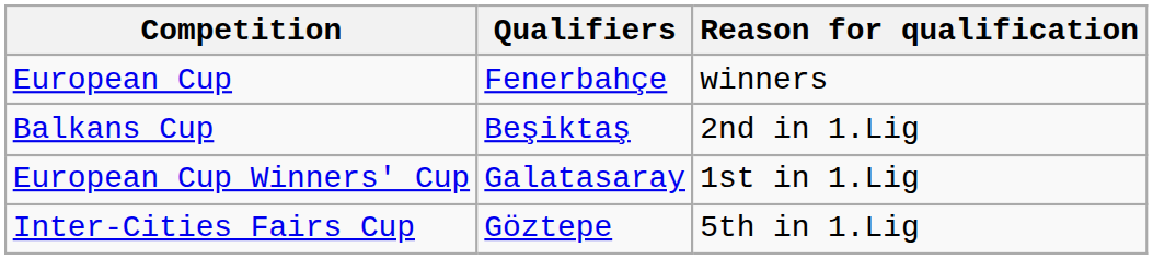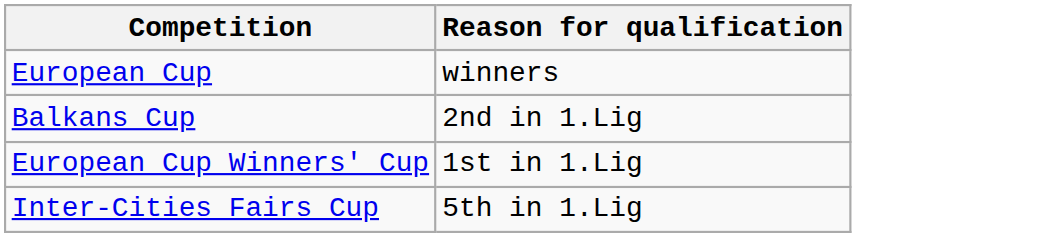- column: Qualifiers | Fenerbahçe | Beşiktaş | Galatasaray | Göztepe
